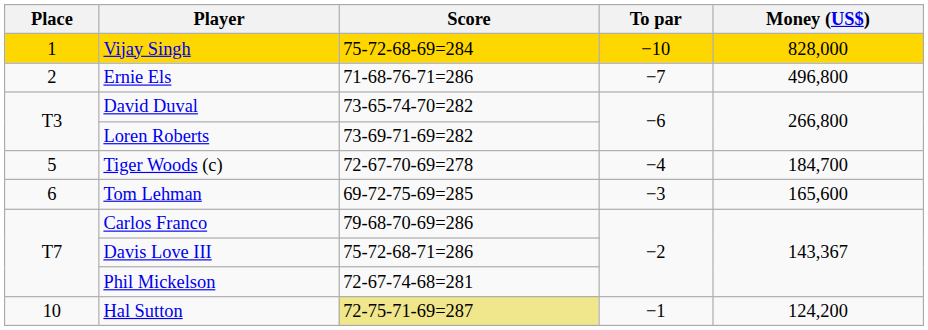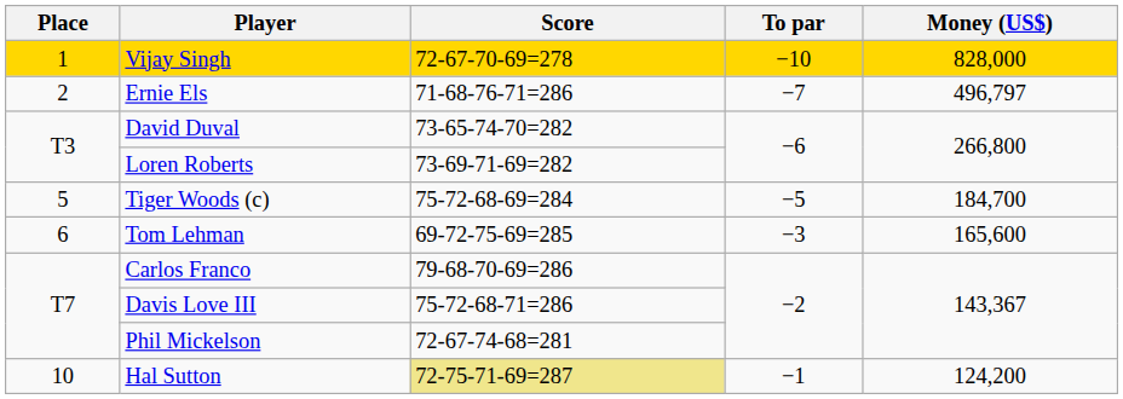Vijay Singh | Score: 75-72-68-69=284 -> 72-67-70-69=278
Ernie Els | Money (US$): 496,800 -> 496,797
Tiger Woods (c) | Score: 72-67-70-69=278 -> 75-72-68-69=284
Tiger Woods (c) | To par: −4 -> −5
